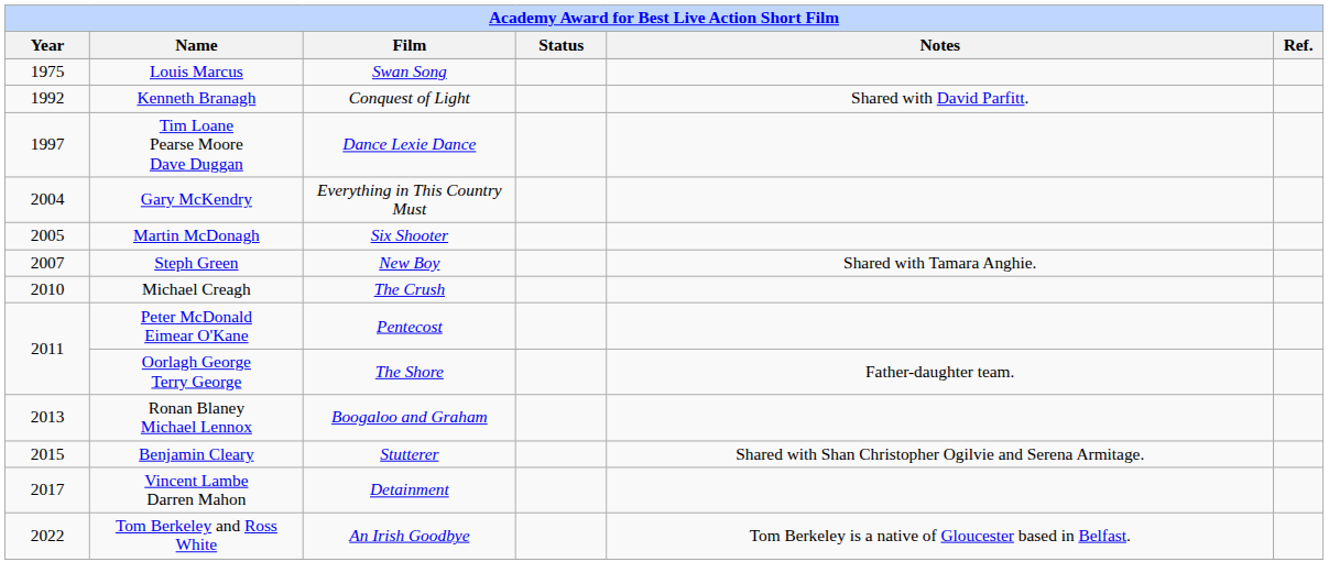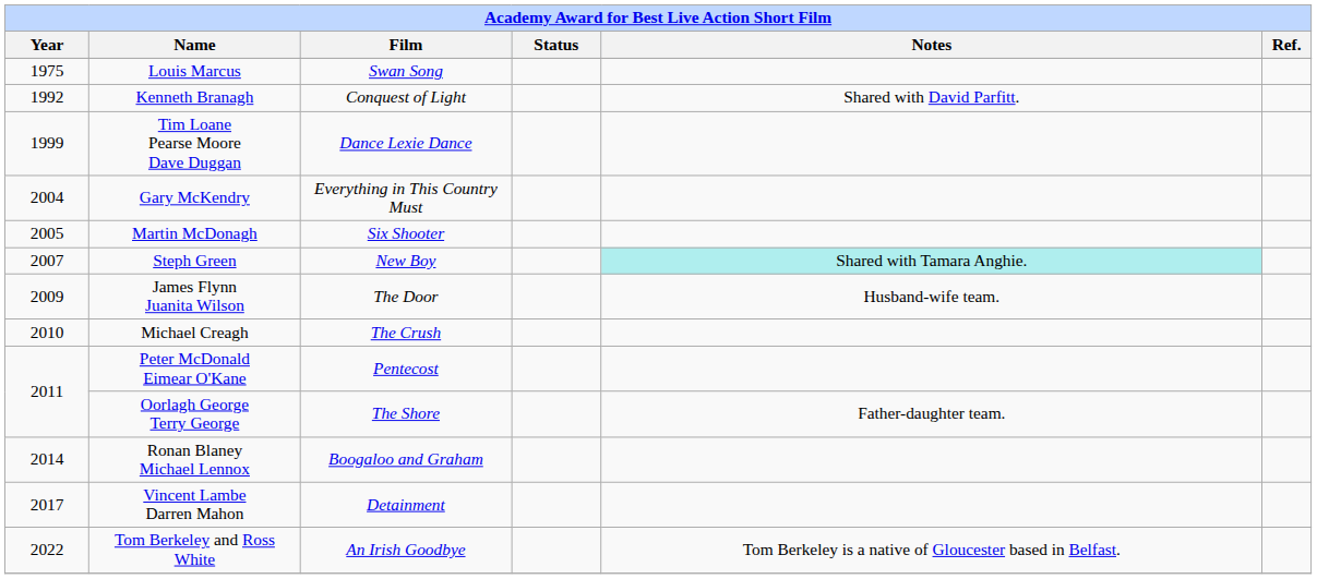Tim Loane Pearse Moore Dave Duggan | Year: 1997 -> 1999
Steph Green | Notes: no background -> paleturquoise background
+ row: 2009 | James Flynn Juanita Wilson | The Door | Husband-wife team.
Ronan Blaney Michael Lennox | Year: 2013 -> 2014
- row: 2015 | Benjamin Cleary | Stutterer | Shared with Shan Christopher Ogilvie and Serena Armitage.
